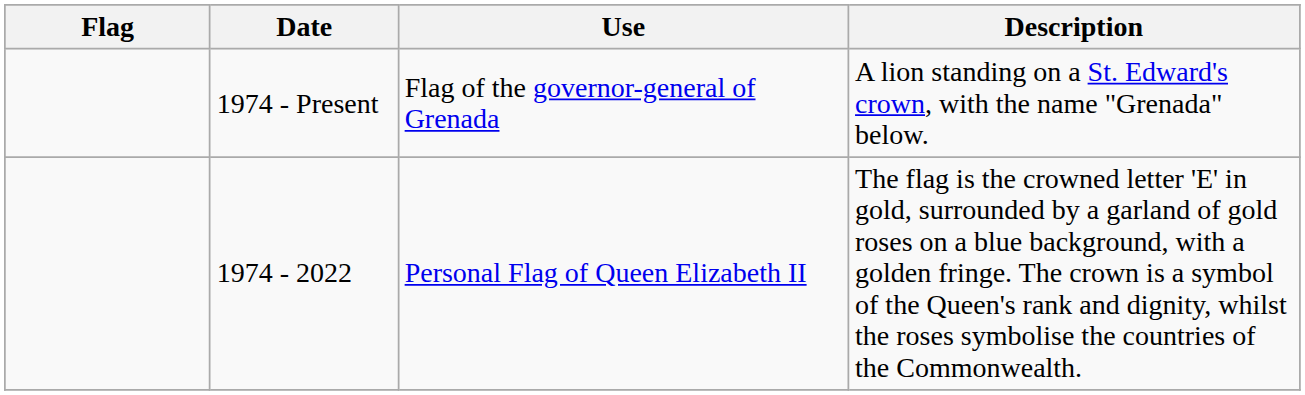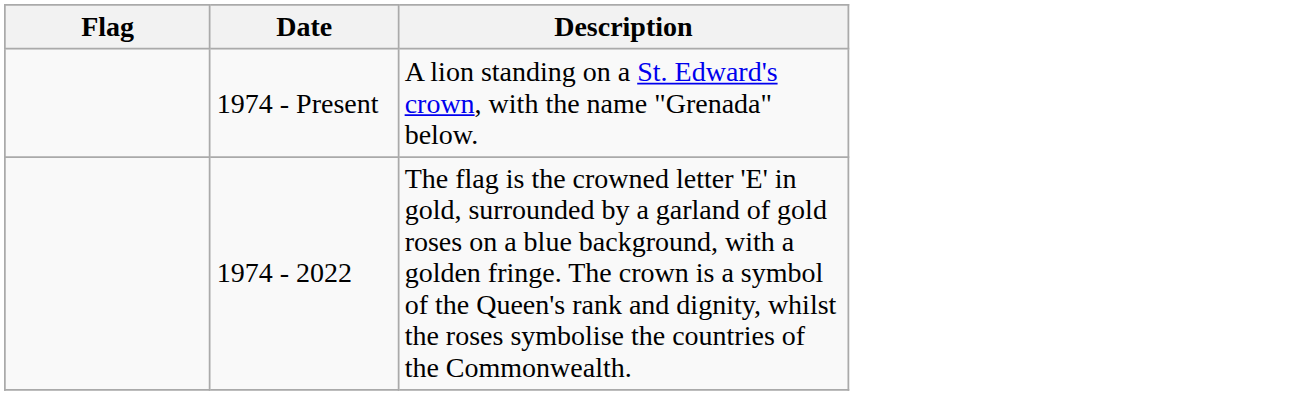- column: Use | Flag of the governor-general of Grenada | Personal Flag of Queen Elizabeth II
